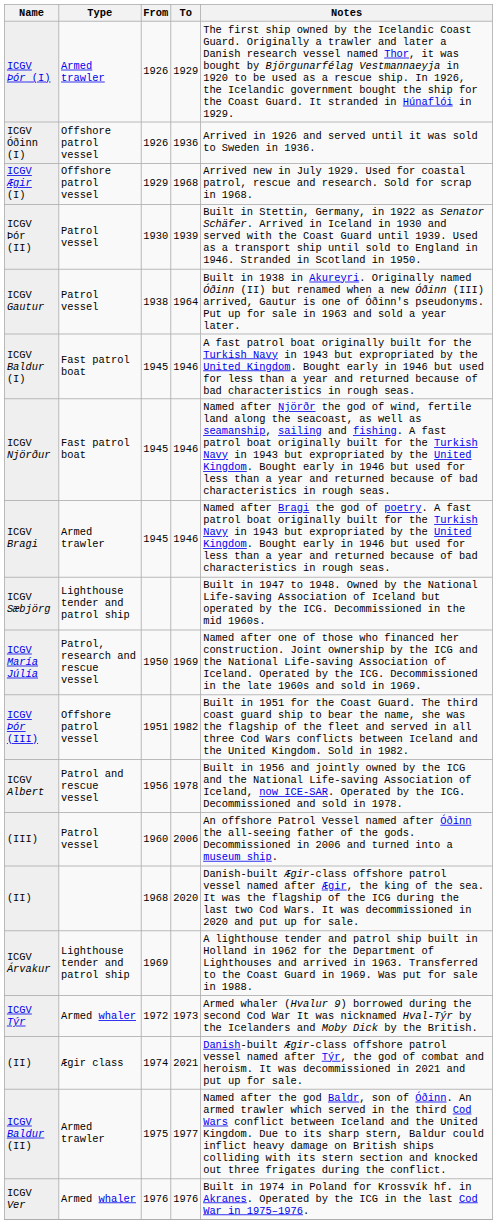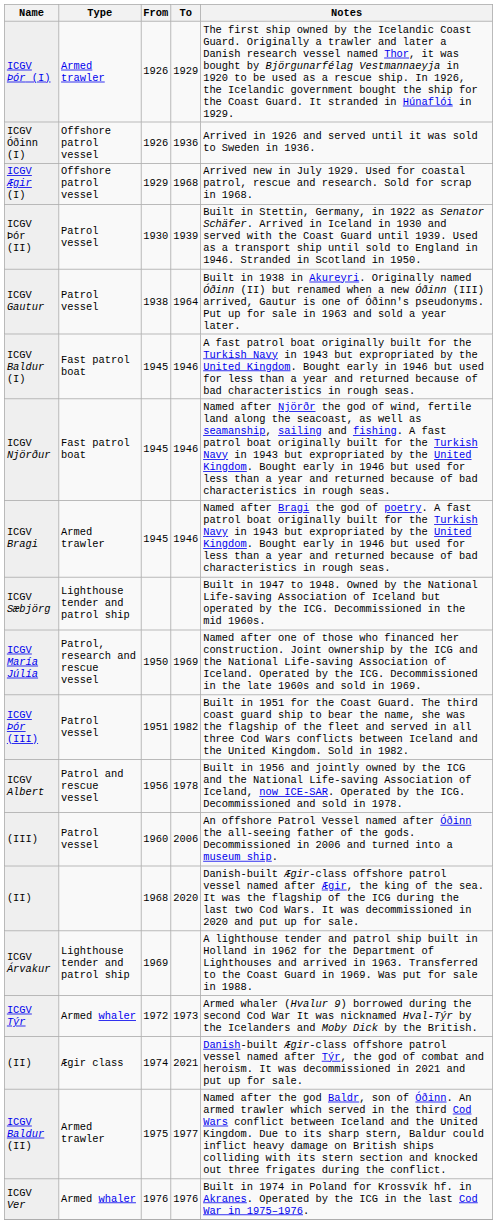ICGV Þór (III) | Type: Offshore patrol vessel -> Patrol vessel
